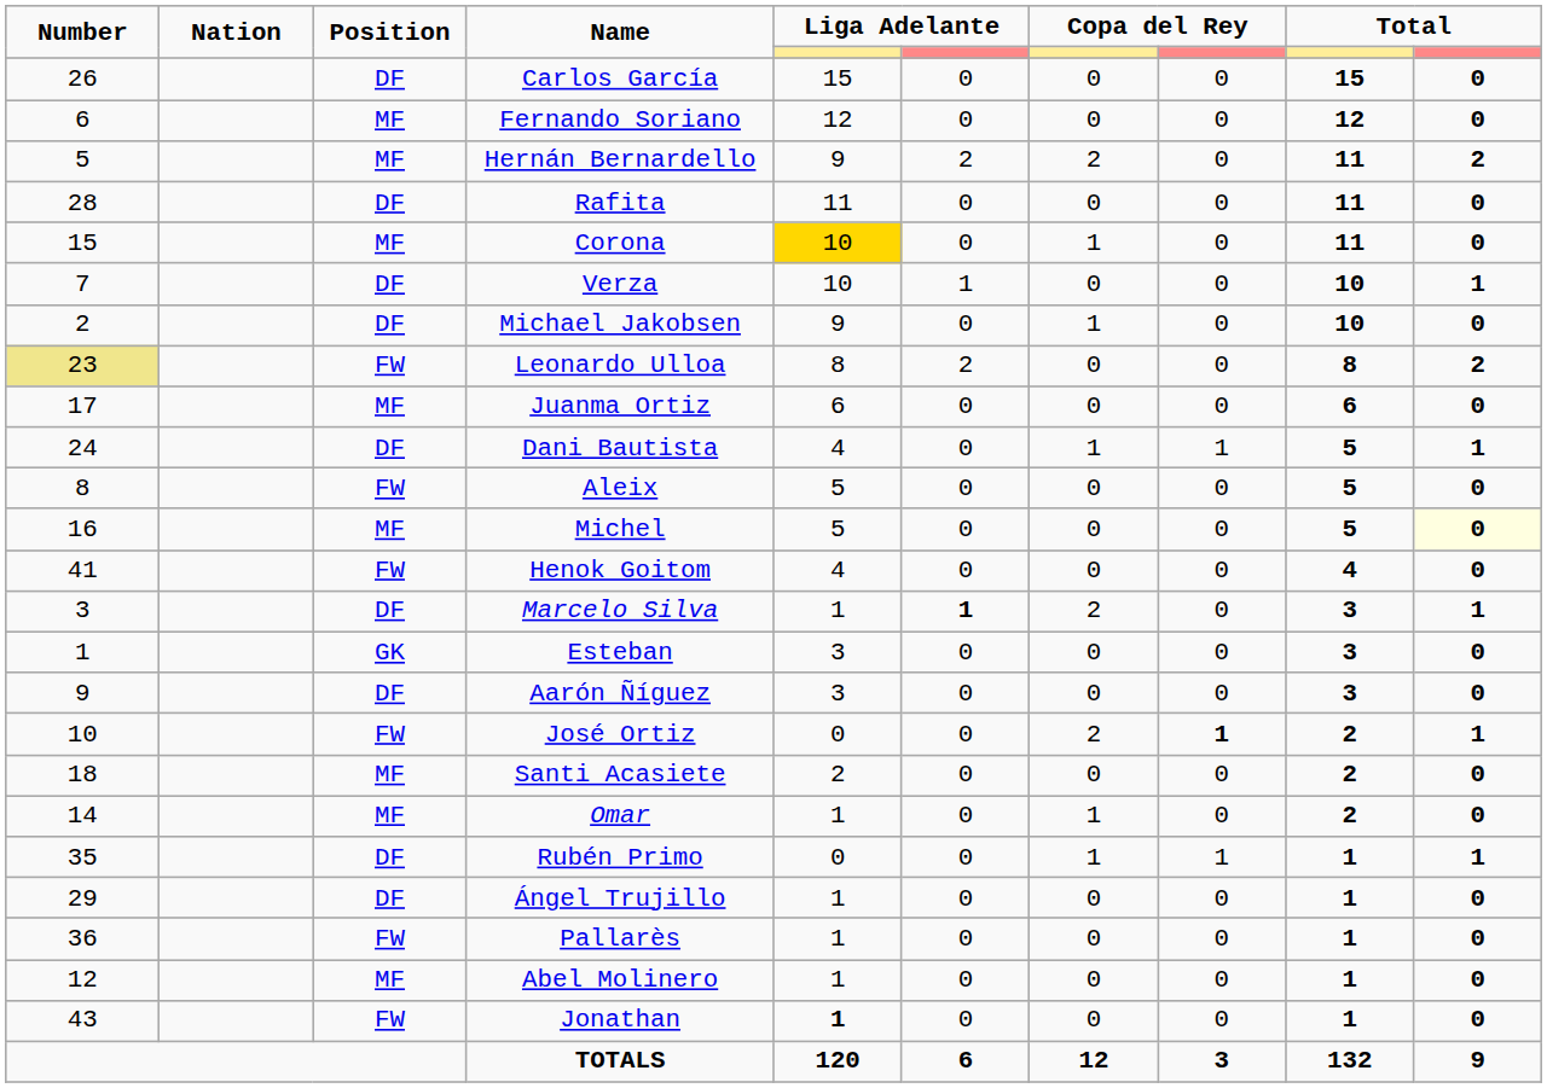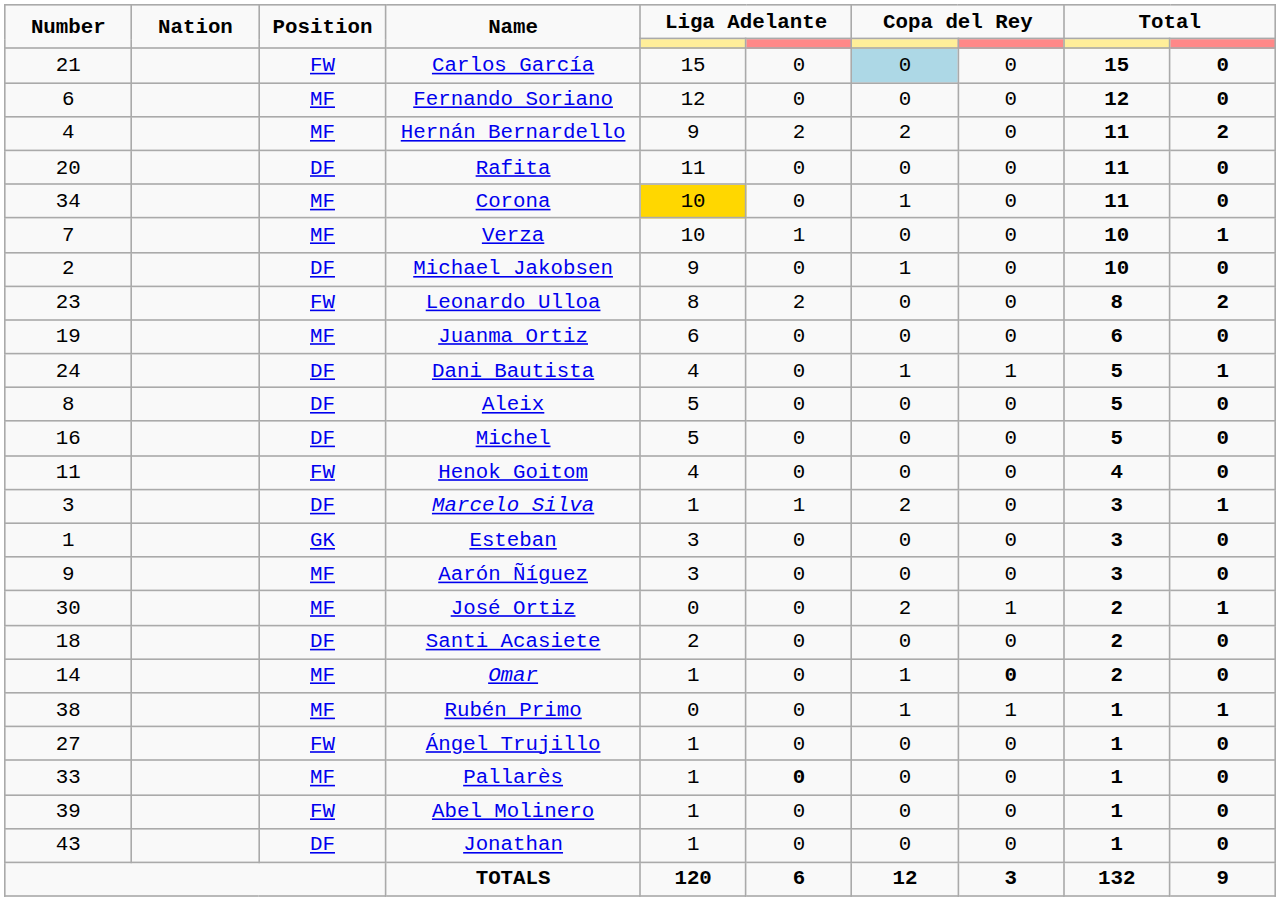Carlos García | Number: 26 -> 21
Carlos García | Position: DF -> FW
Carlos García | column 7: no background -> lightblue background
Hernán Bernardello | Number: 5 -> 4
Rafita | Number: 28 -> 20
Corona | Number: 15 -> 34
Verza | Position: DF -> MF
Leonardo Ulloa | Number: khaki background -> no background
Juanma Ortiz | Number: 17 -> 19
Aleix | Position: FW -> DF
Michel | Position: MF -> DF
Michel | column 10: lightyellow background -> no background
Henok Goitom | Number: 41 -> 11
Marcelo Silva | column 6: bold -> normal
Aarón Ñíguez | Position: DF -> MF
José Ortiz | Number: 10 -> 30
José Ortiz | Position: FW -> MF
José Ortiz | column 8: bold -> normal
Santi Acasiete | Position: MF -> DF
Omar | column 8: normal -> bold
Rubén Primo | Number: 35 -> 38
Rubén Primo | Position: DF -> MF
Ángel Trujillo | Number: 29 -> 27
Ángel Trujillo | Position: DF -> FW
Pallarès | Number: 36 -> 33
Pallarès | Position: FW -> MF
Pallarès | column 6: normal -> bold
Abel Molinero | Number: 12 -> 39
Abel Molinero | Position: MF -> FW
Jonathan | Position: FW -> DF
Jonathan | column 5: bold -> normal
